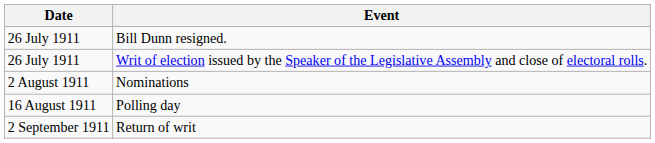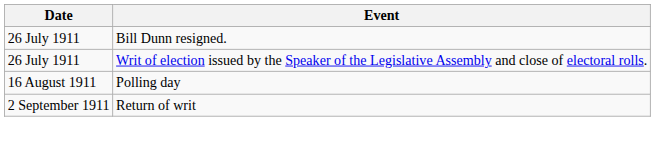- row: 2 August 1911 | Nominations
